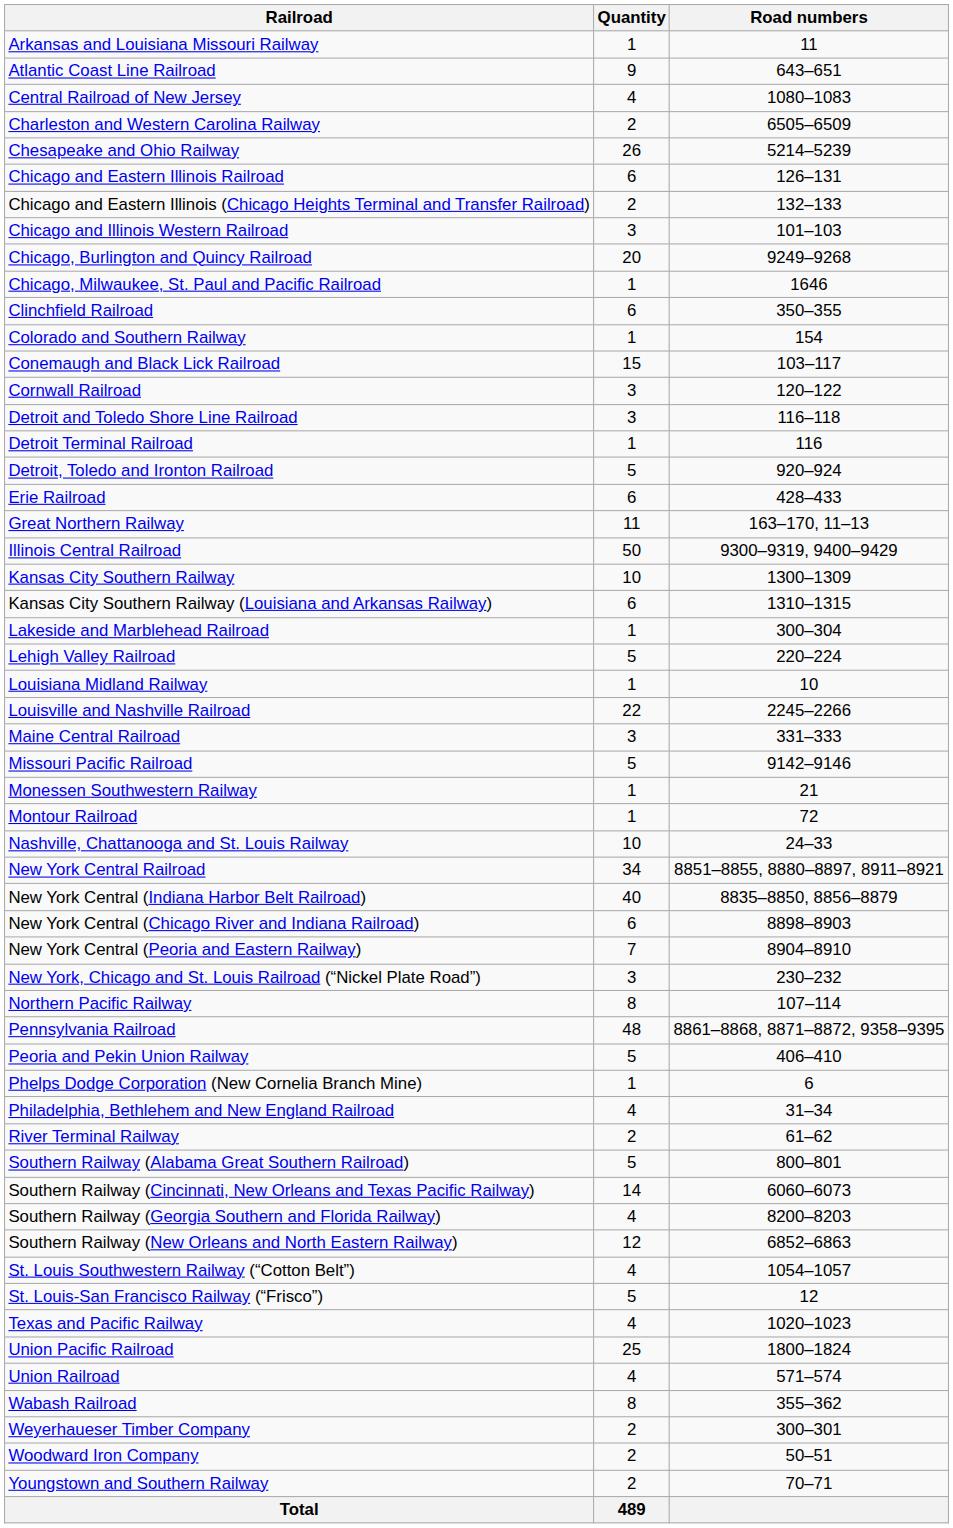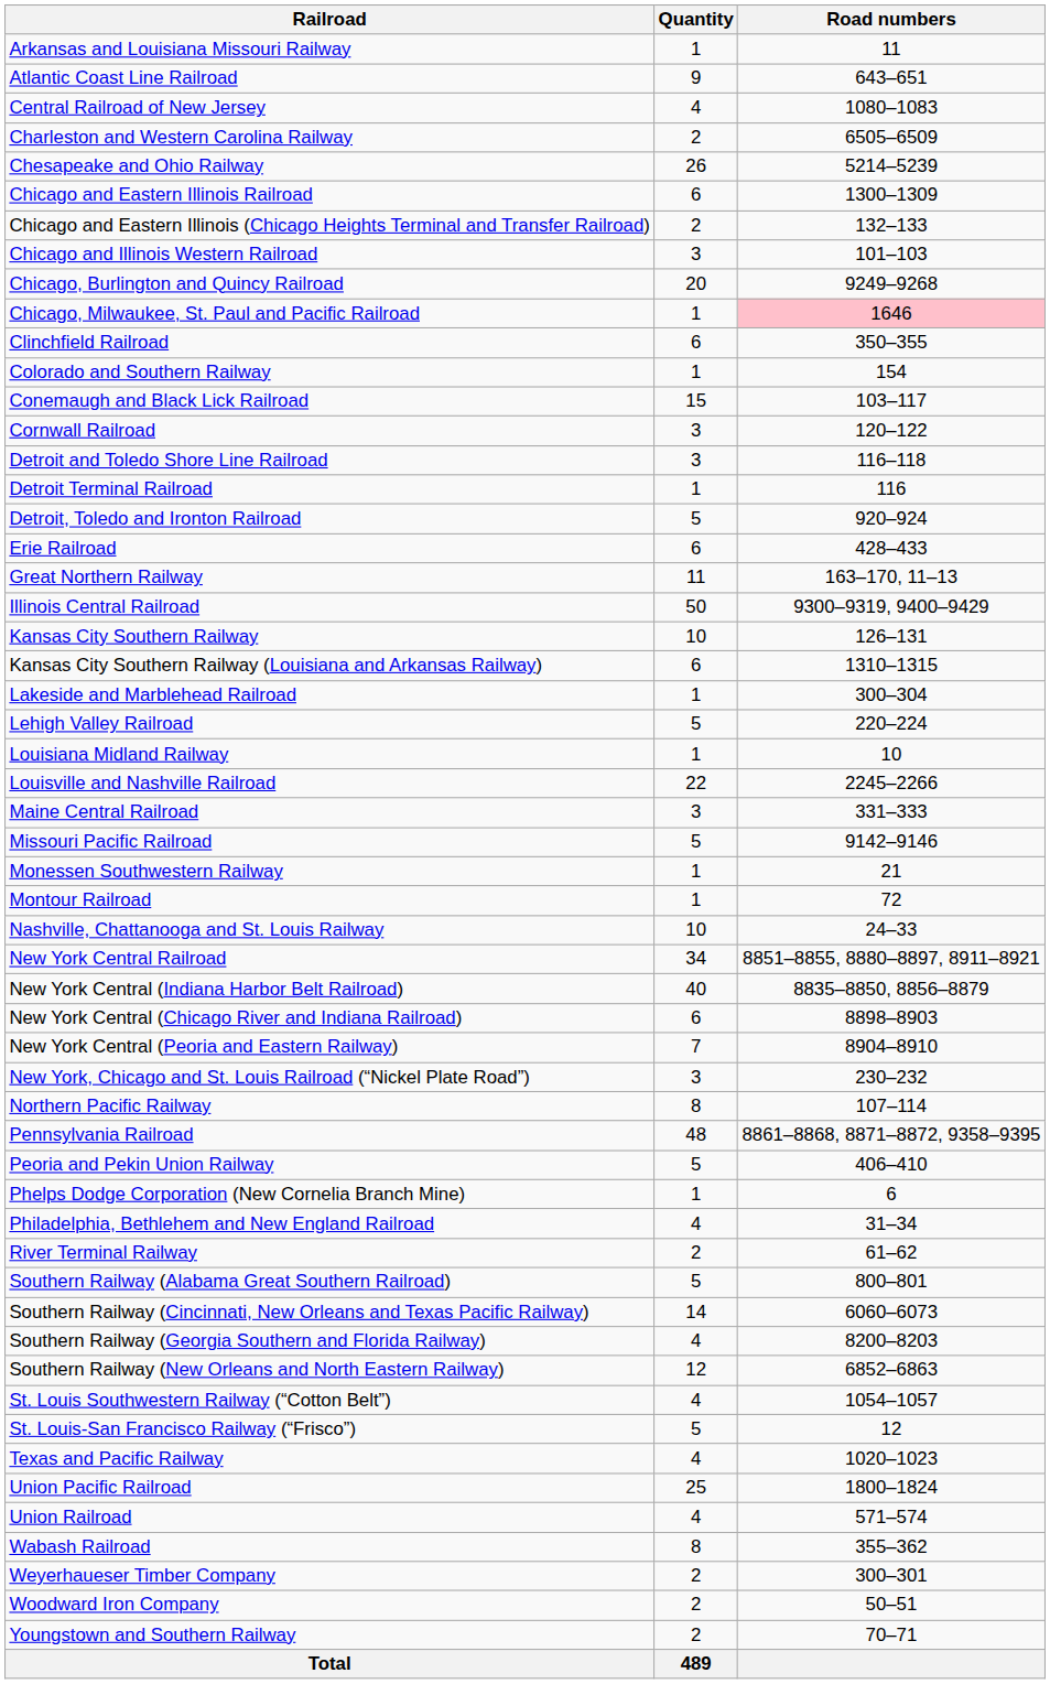Chicago and Eastern Illinois Railroad | Road numbers: 126–131 -> 1300–1309
Chicago, Milwaukee, St. Paul and Pacific Railroad | Road numbers: no background -> pink background
Kansas City Southern Railway | Road numbers: 1300–1309 -> 126–131
